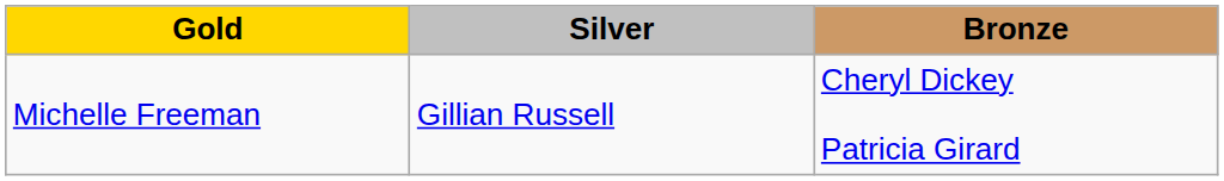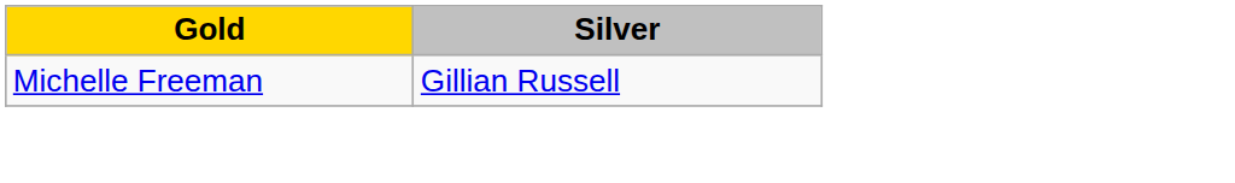- column: Bronze | Cheryl Dickey Patricia Girard
